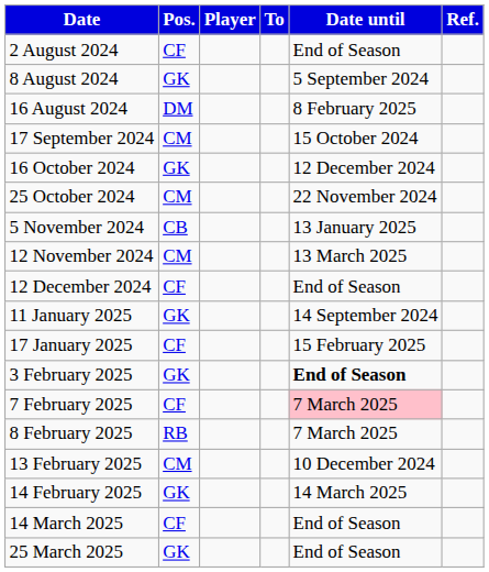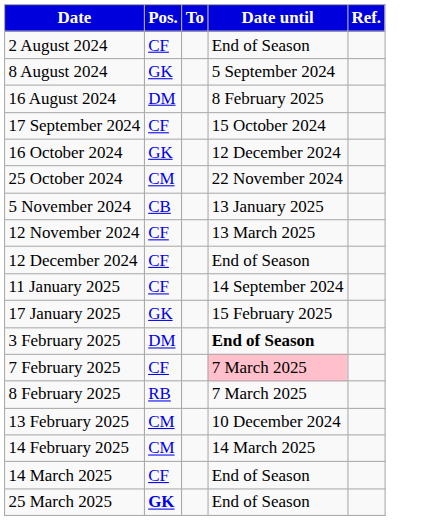- column: Player
17 September 2024 | Pos.: CM -> CF
12 November 2024 | Pos.: CM -> CF
11 January 2025 | Pos.: GK -> CF
17 January 2025 | Pos.: CF -> GK
3 February 2025 | Pos.: GK -> DM
14 February 2025 | Pos.: GK -> CM
25 March 2025 | Pos.: normal -> bold
